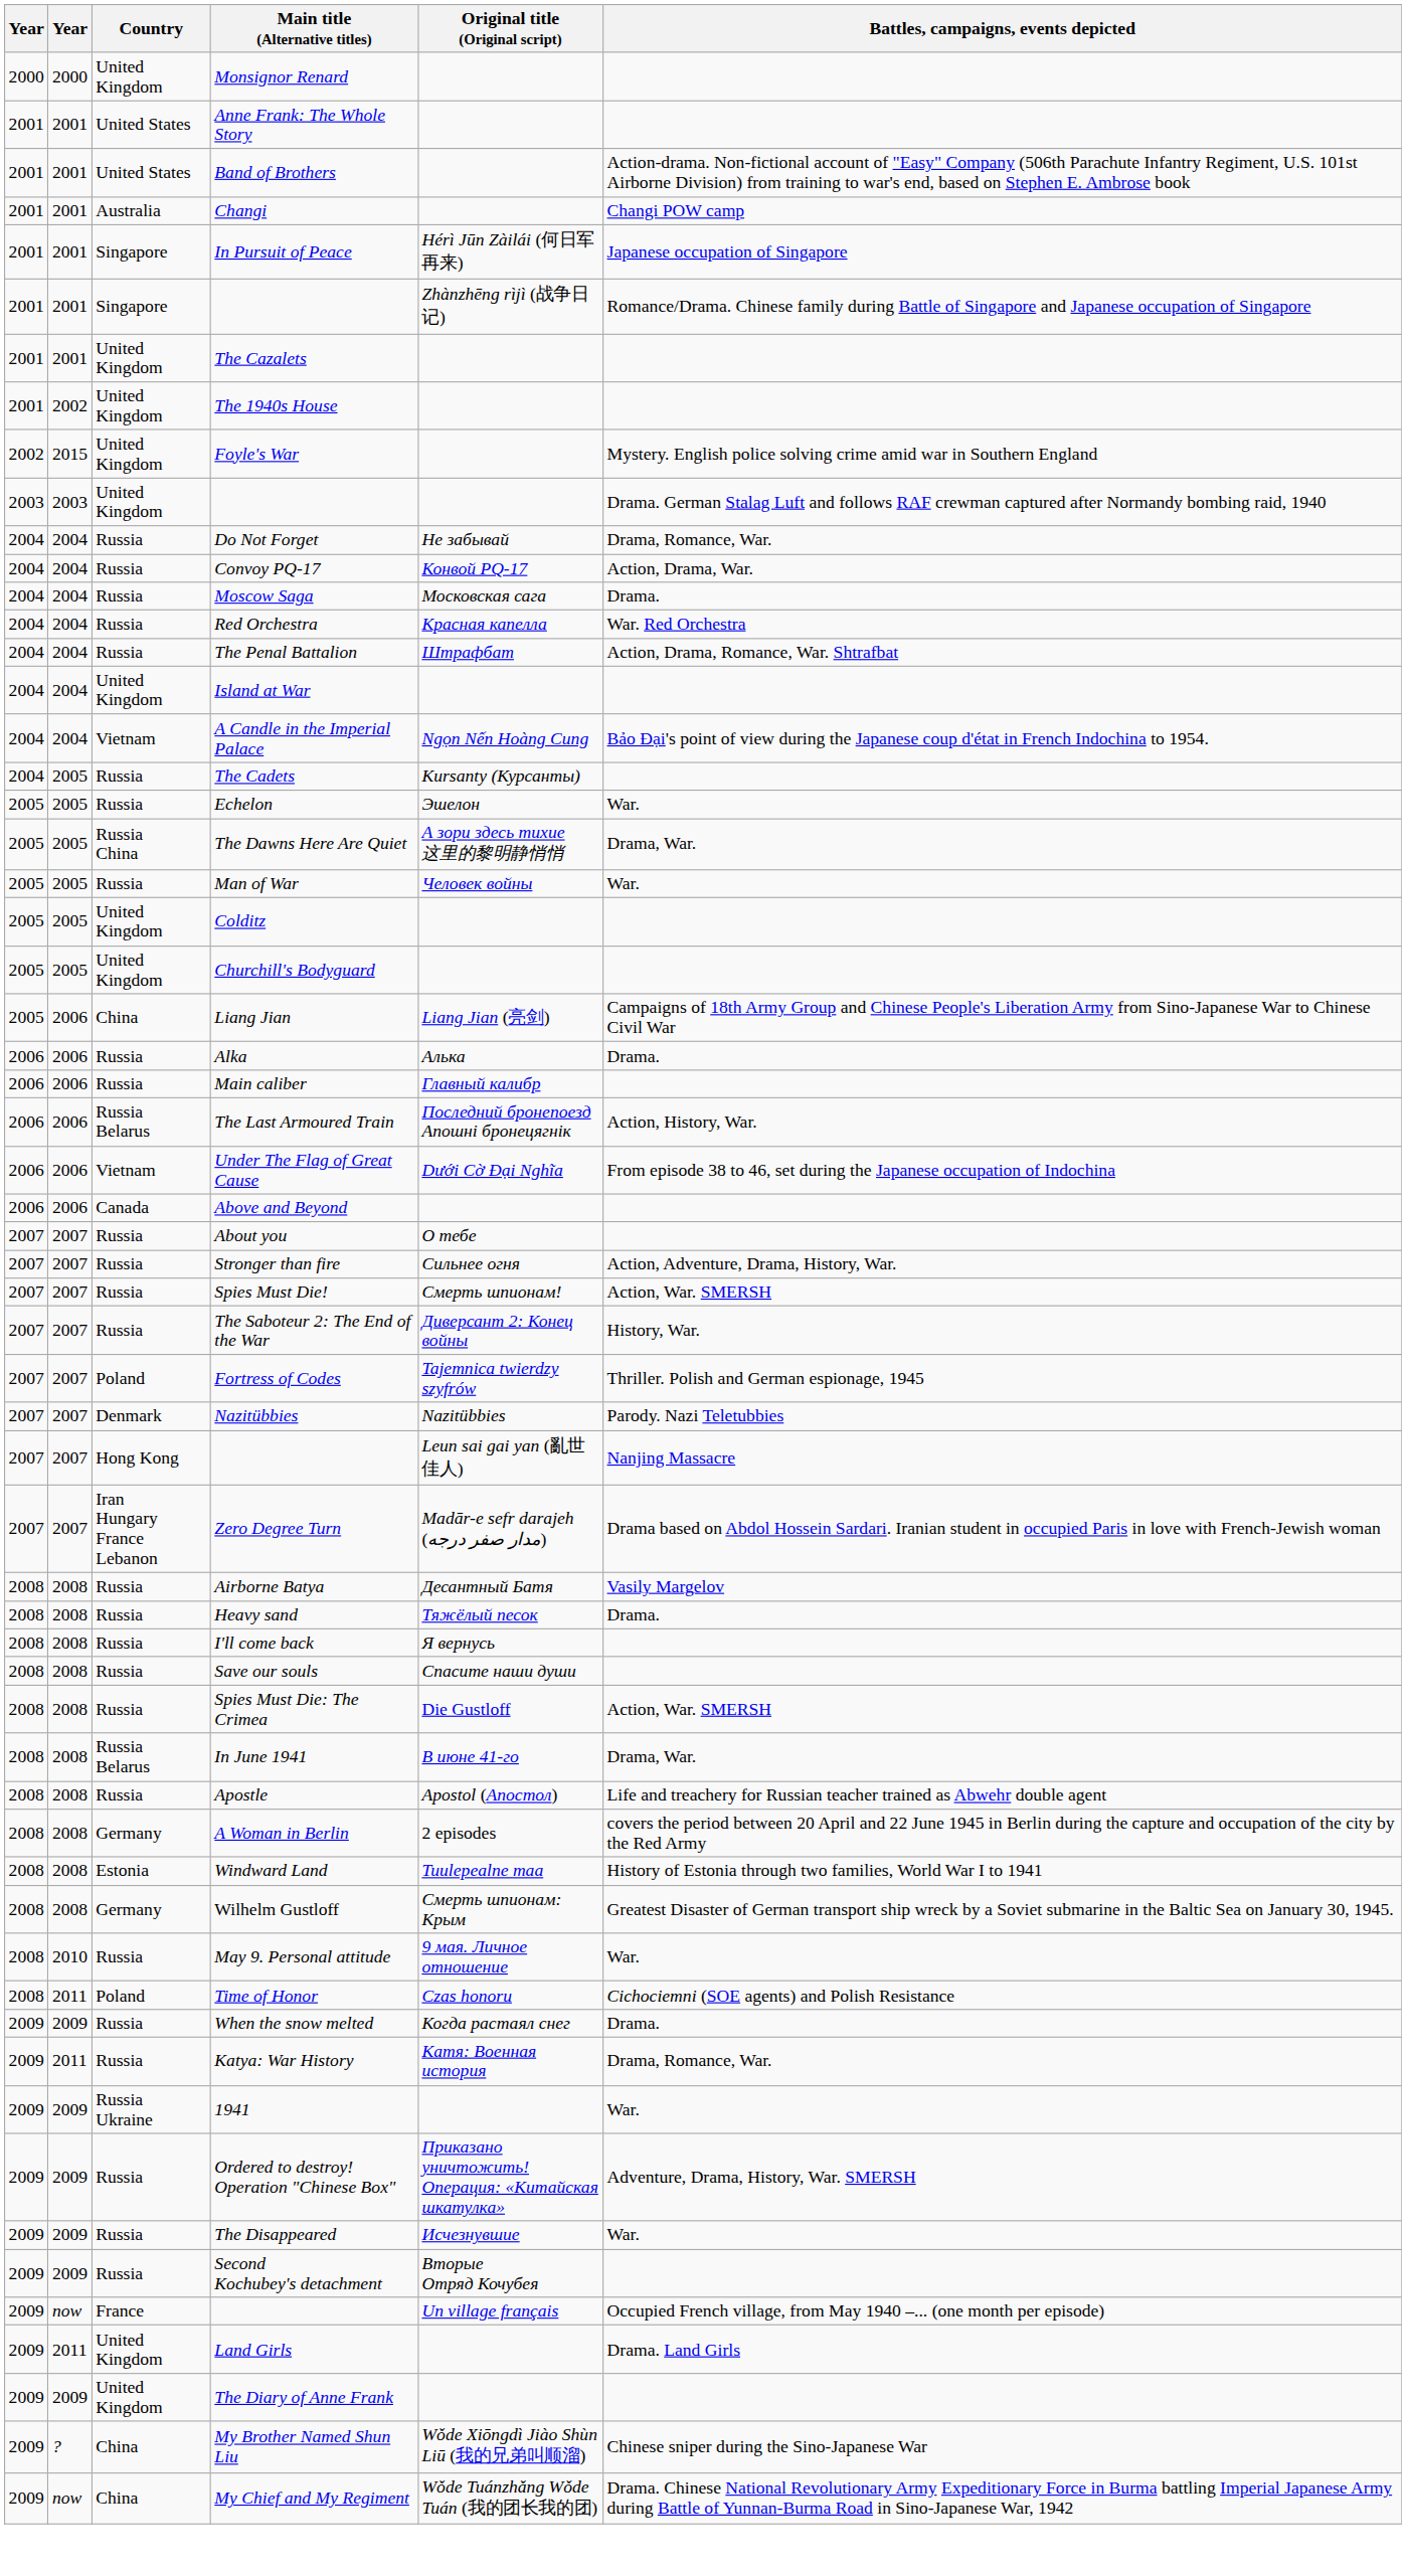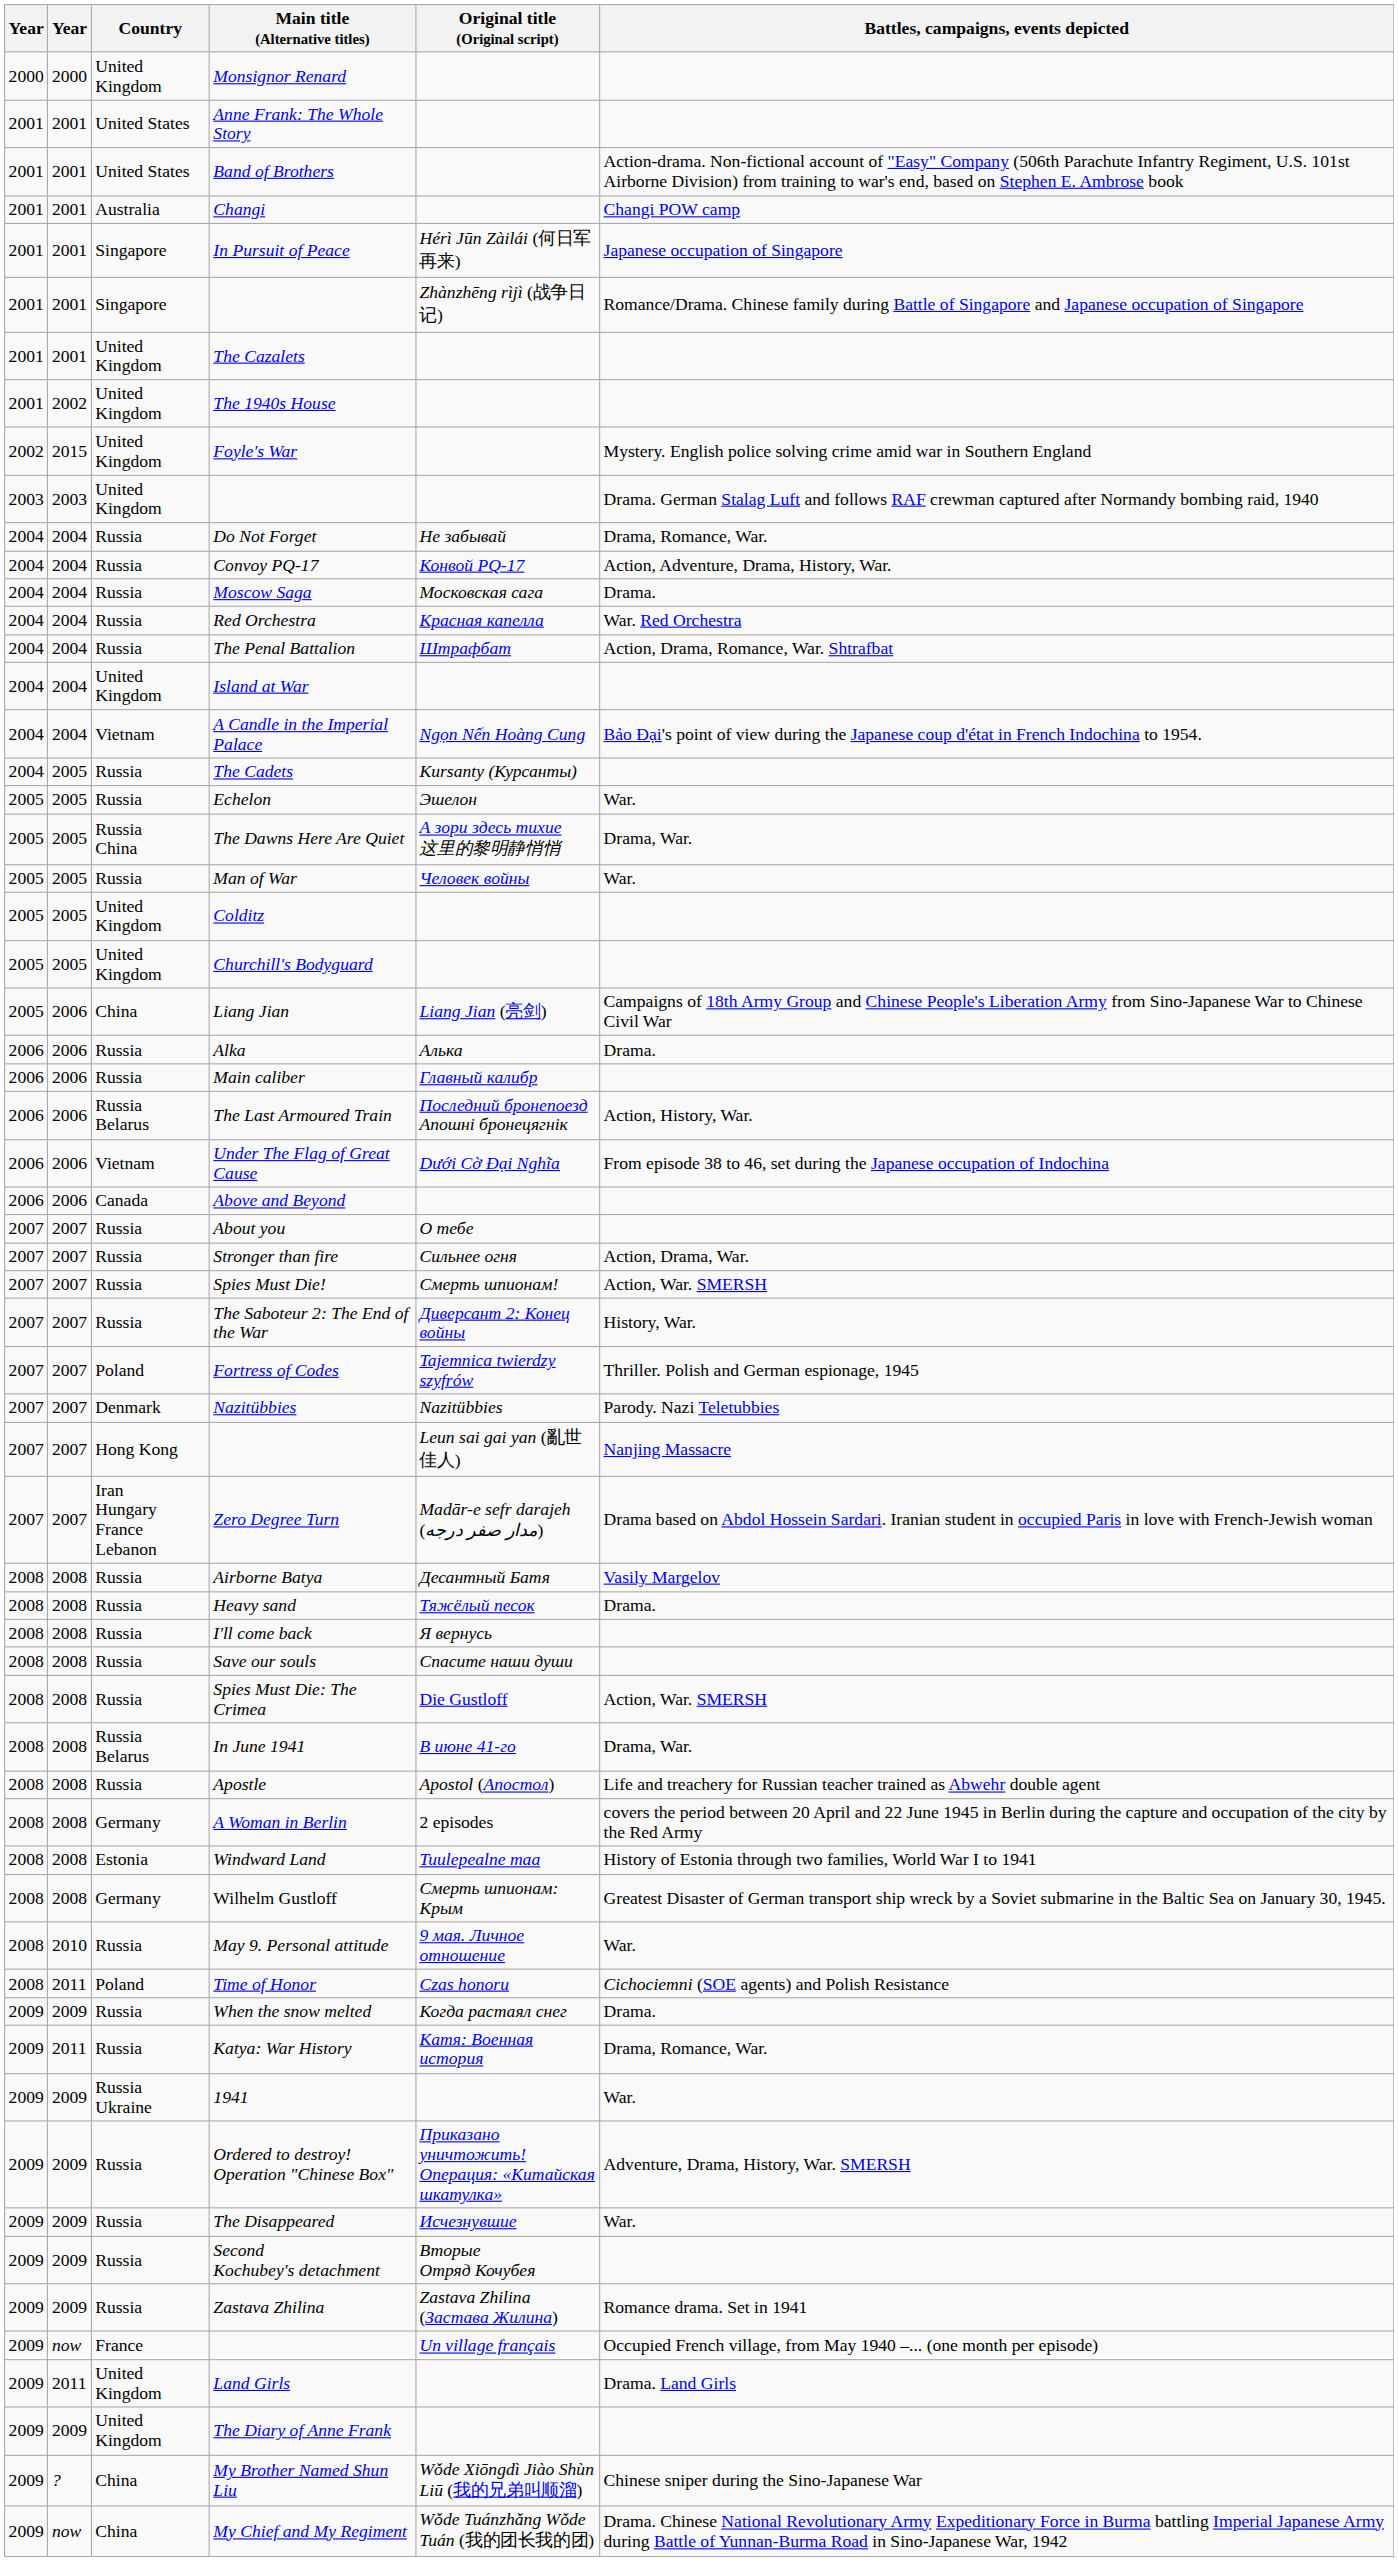Convoy PQ-17 | Battles, campaigns, events depicted: Action, Drama, War. -> Action, Adventure, Drama, History, War.
Stronger than fire | Battles, campaigns, events depicted: Action, Adventure, Drama, History, War. -> Action, Drama, War.
+ row: 2009 | 2009 | Russia | Zastava Zhilina | Zastava Zhilina (Застава Жилина) | Romance drama. Set in 1941
